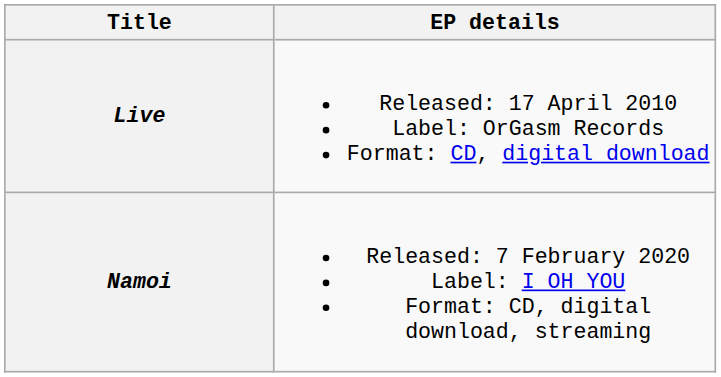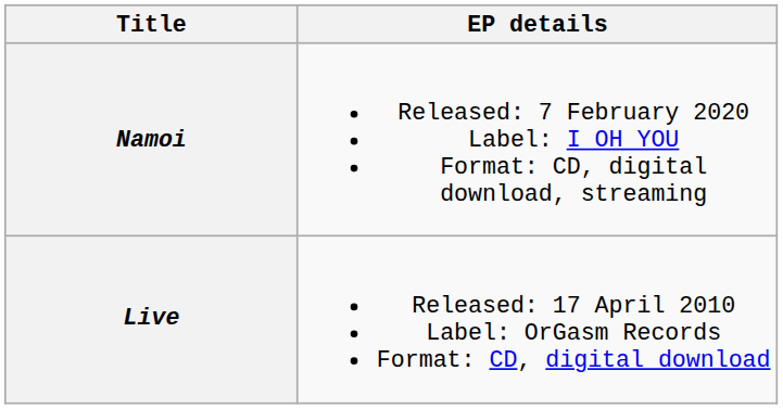rows swapped: Live <-> Namoi
